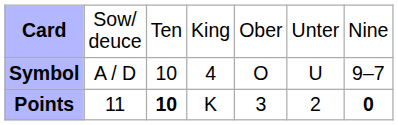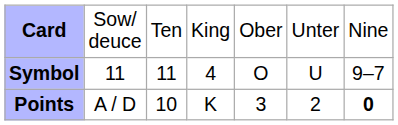Symbol | column 2: A / D -> 11
Symbol | column 3: 10 -> 11
Points | column 2: 11 -> A / D
Points | column 3: bold -> normal
